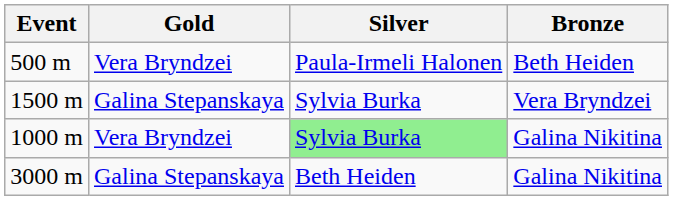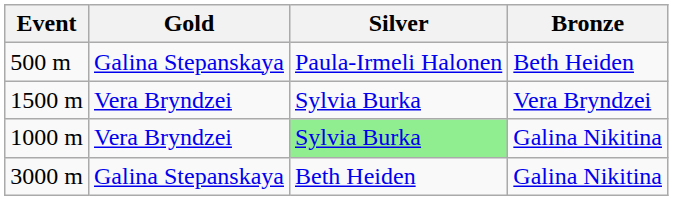500 m | Gold: Vera Bryndzei -> Galina Stepanskaya
1500 m | Gold: Galina Stepanskaya -> Vera Bryndzei
